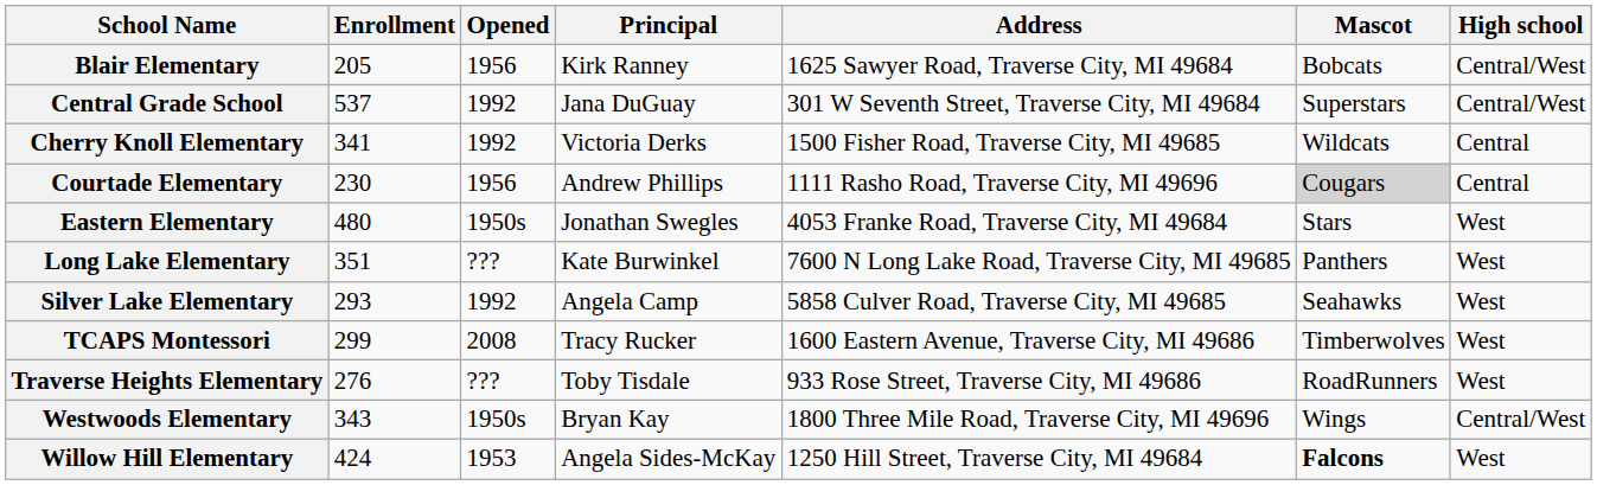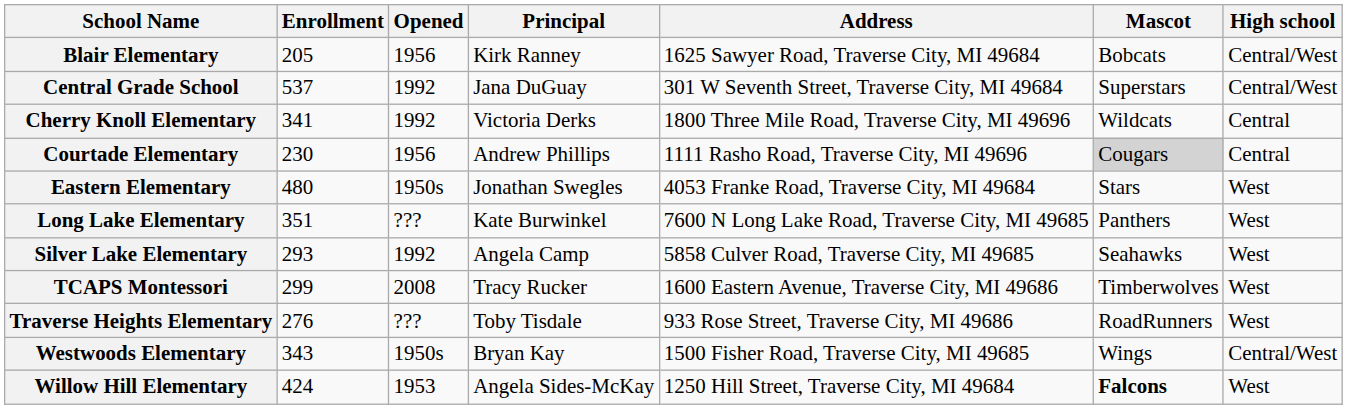Cherry Knoll Elementary | Address: 1500 Fisher Road, Traverse City, MI 49685 -> 1800 Three Mile Road, Traverse City, MI 49696
Westwoods Elementary | Address: 1800 Three Mile Road, Traverse City, MI 49696 -> 1500 Fisher Road, Traverse City, MI 49685
